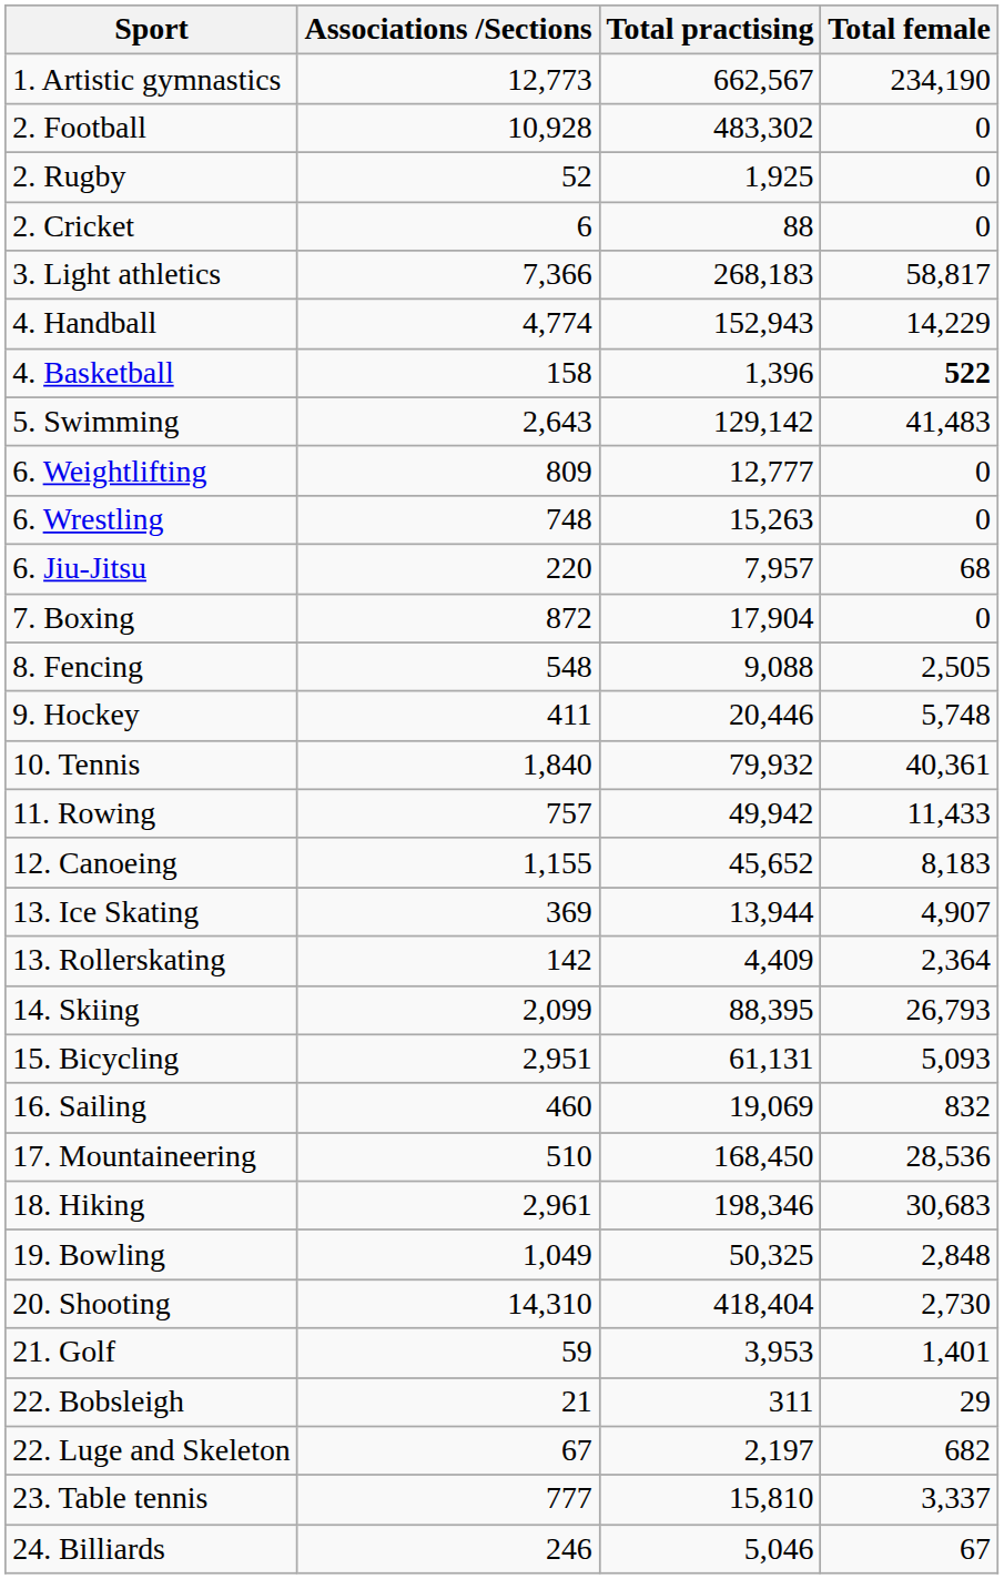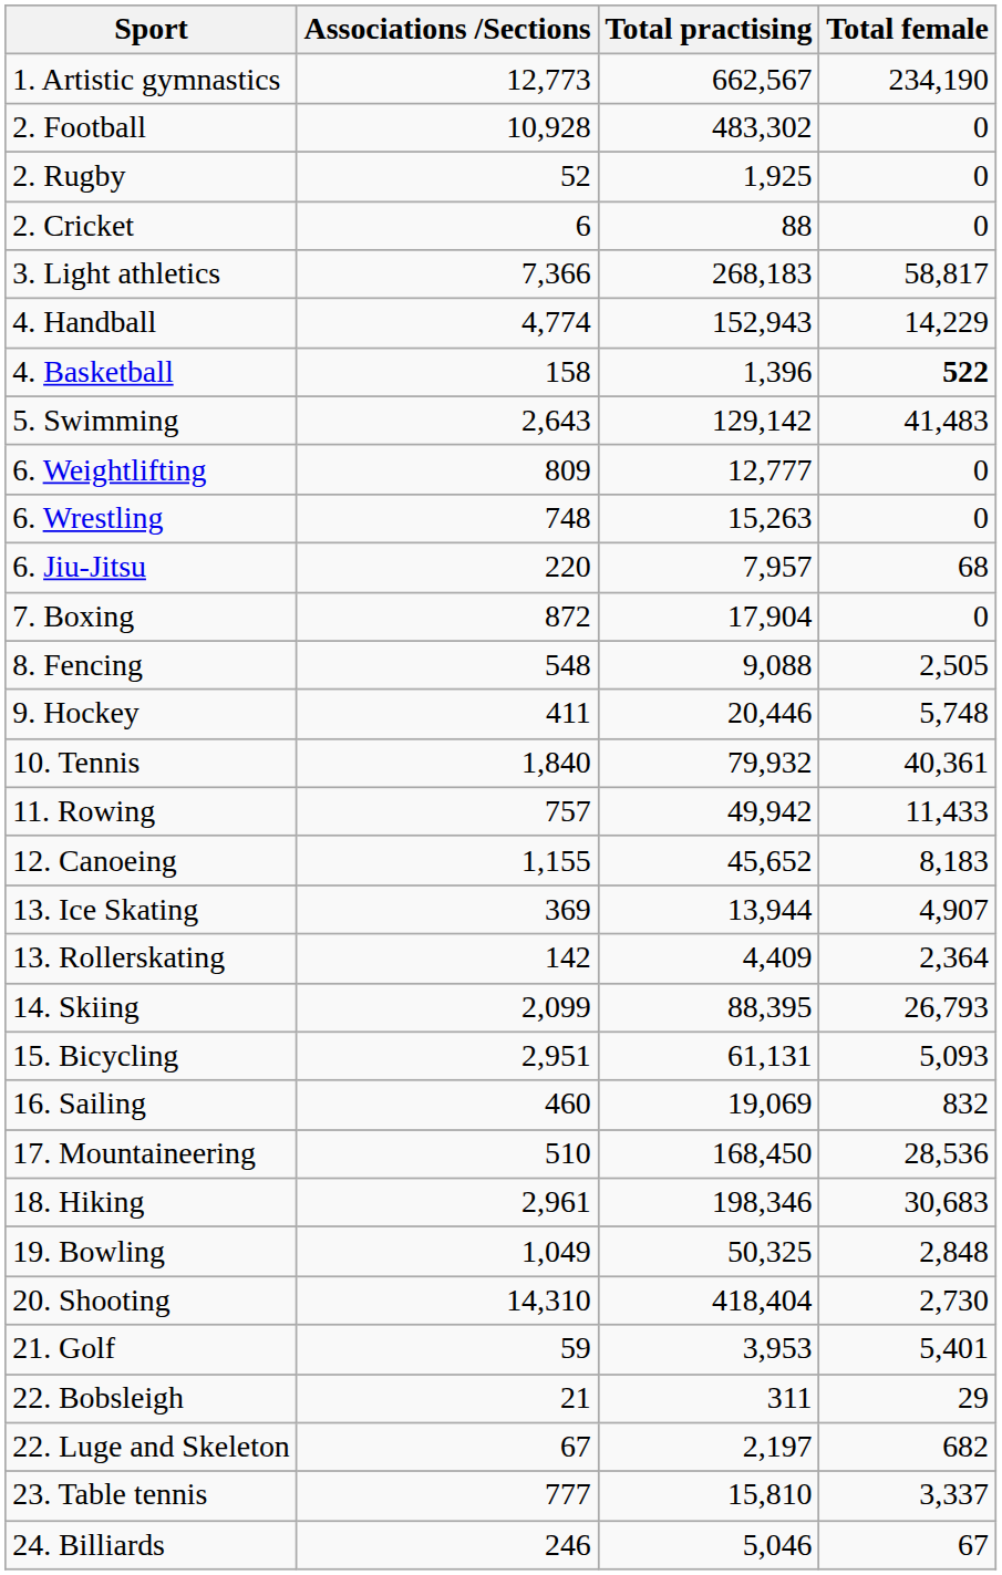21. Golf | Total female: 1,401 -> 5,401
